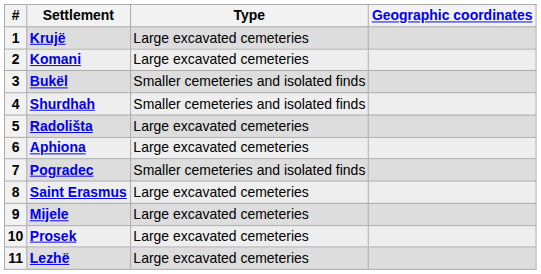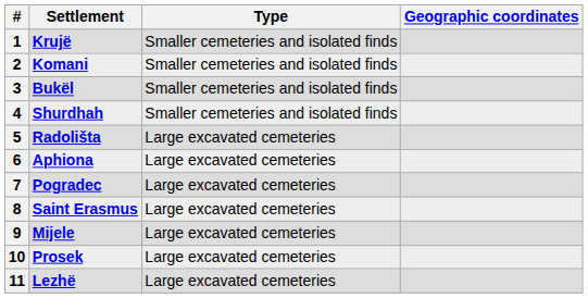1 | Type: Large excavated cemeteries -> Smaller cemeteries and isolated finds
2 | Type: Large excavated cemeteries -> Smaller cemeteries and isolated finds
7 | Type: Smaller cemeteries and isolated finds -> Large excavated cemeteries
